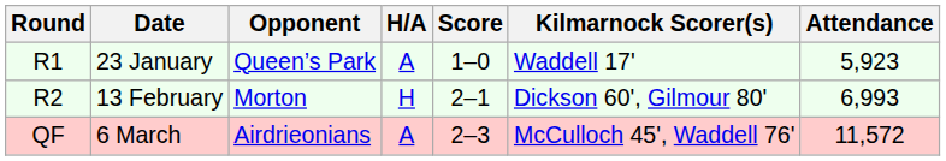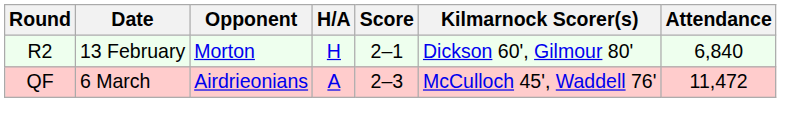- row: R1 | 23 January | Queen’s Park | A | 1–0 | Waddell 17' | 5,923
13 February | Attendance: 6,993 -> 6,840
6 March | Attendance: 11,572 -> 11,472
